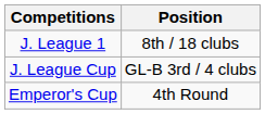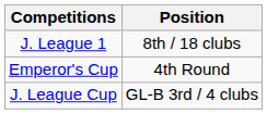rows swapped: Emperor's Cup <-> J. League Cup
